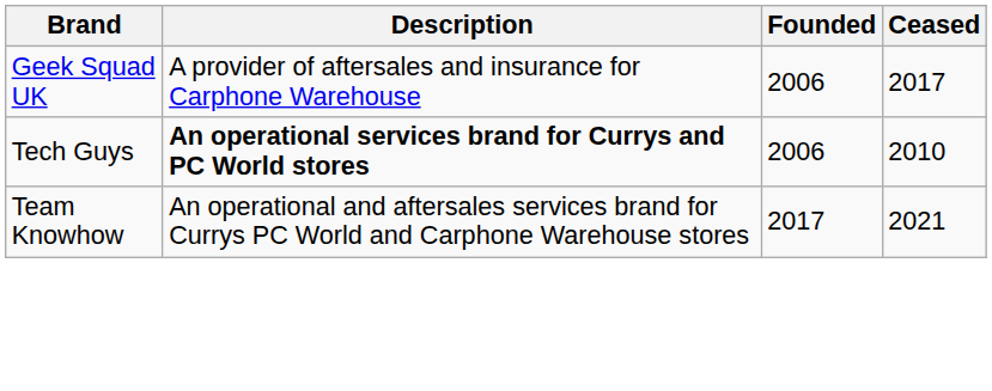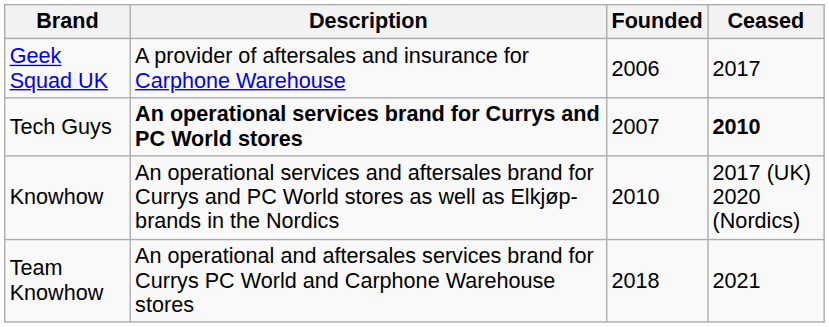Tech Guys | Founded: 2006 -> 2007
Tech Guys | Ceased: normal -> bold
+ row: Knowhow | An operational services and aftersales brand for Currys and PC World stores as well as Elkjøp-brands in the Nordics | 2010 | 2017 (UK) 2020 (Nordics)
Team Knowhow | Founded: 2017 -> 2018
